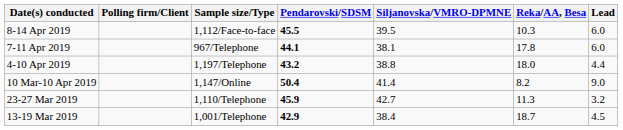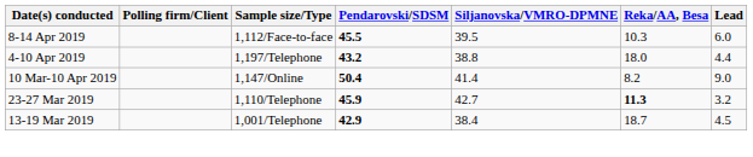- row: 7-11 Apr 2019 | 967/Telephone | 44.1 | 38.1 | 17.8 | 6.0
23-27 Mar 2019 | Reka/AA, Besa: normal -> bold
